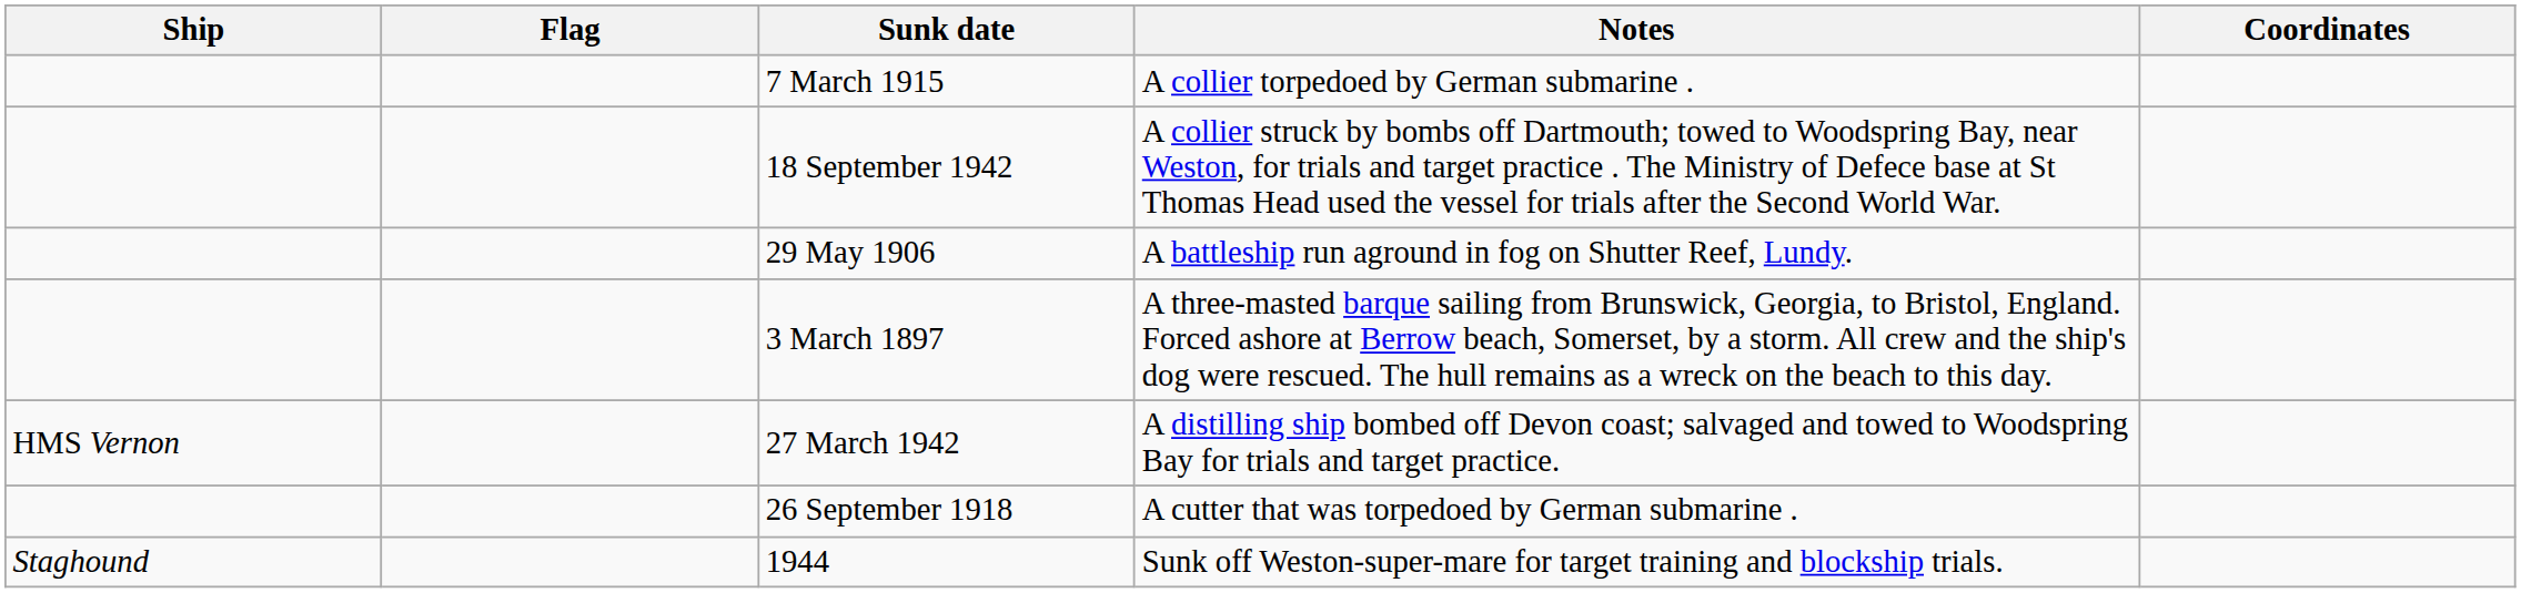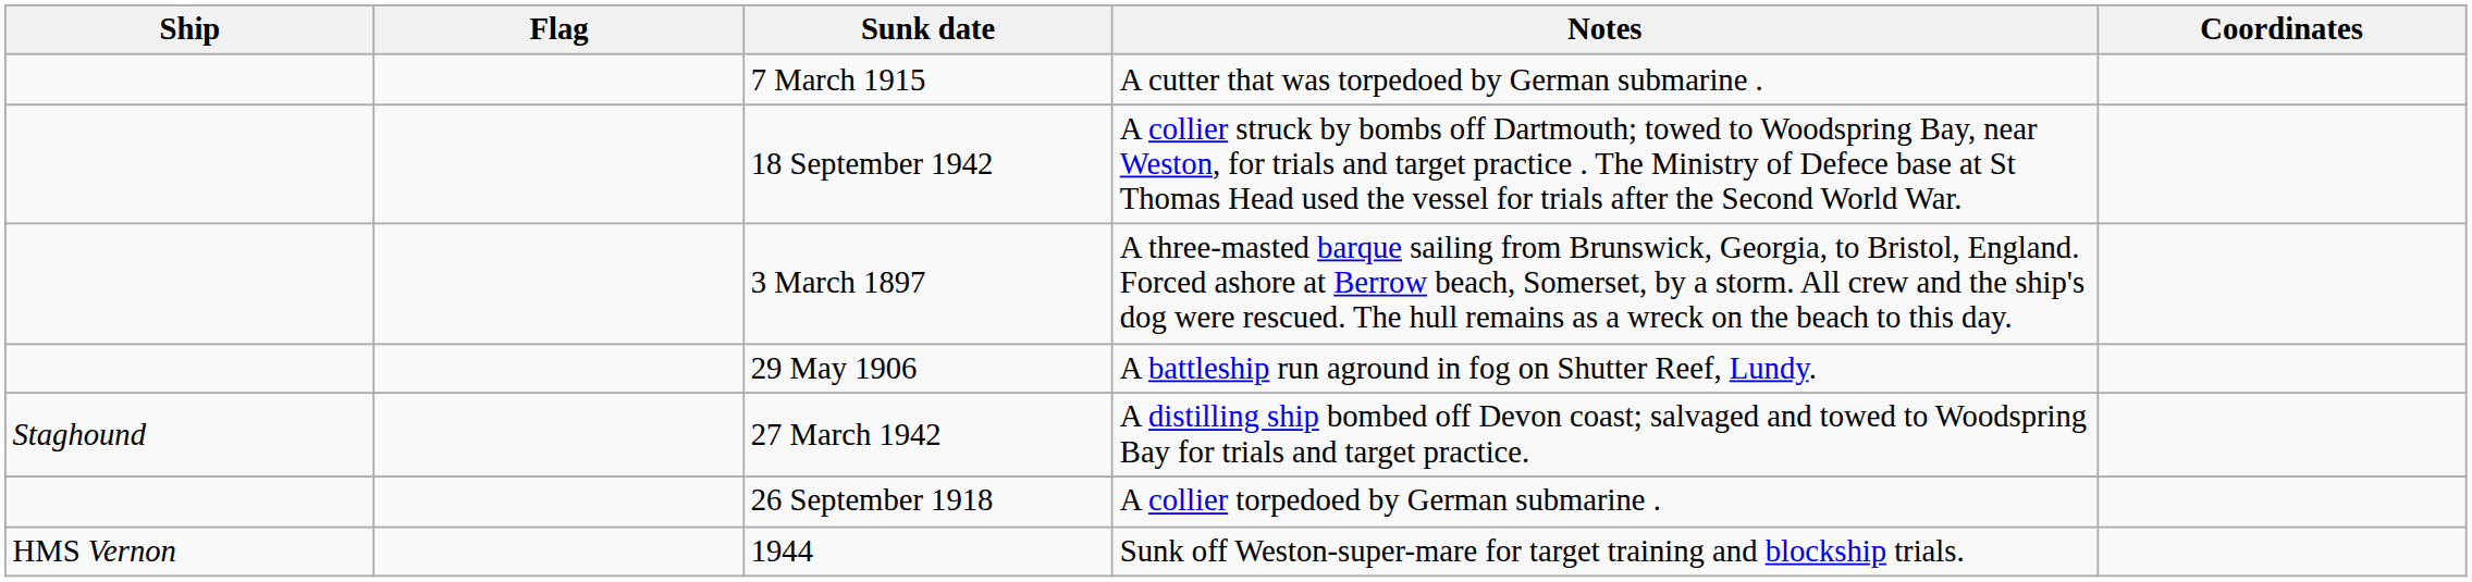7 March 1915 | Notes: A collier torpedoed by German submarine . -> A cutter that was torpedoed by German submarine .
rows swapped: 3 March 1897 <-> 29 May 1906
27 March 1942 | Ship: HMS Vernon -> Staghound
26 September 1918 | Notes: A cutter that was torpedoed by German submarine . -> A collier torpedoed by German submarine .
1944 | Ship: Staghound -> HMS Vernon
